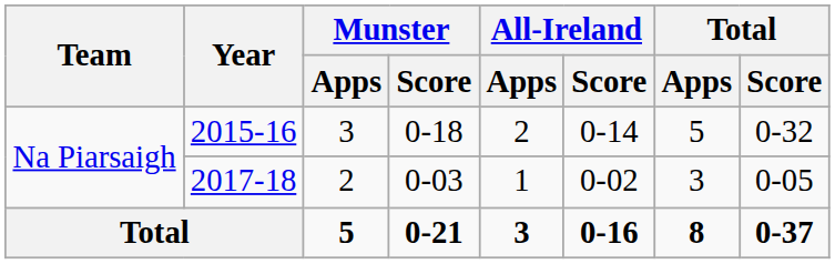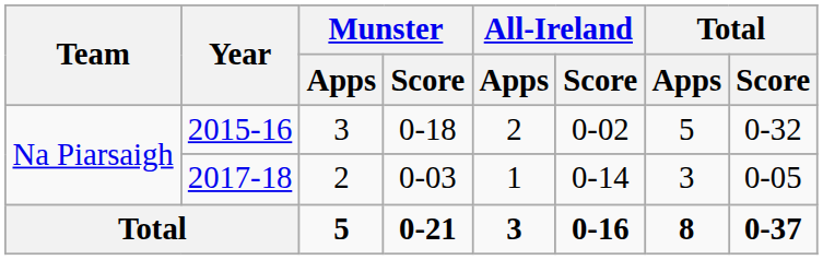2015-16 | All-Ireland / Score: 0-14 -> 0-02
2017-18 | All-Ireland / Score: 0-02 -> 0-14
